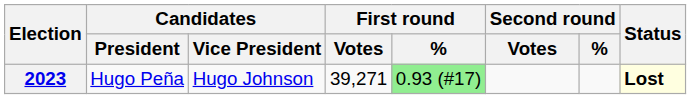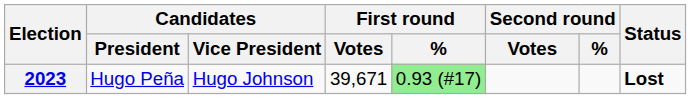2023 | First round / Votes: 39,271 -> 39,671
2023 | Status: lightyellow background -> no background
